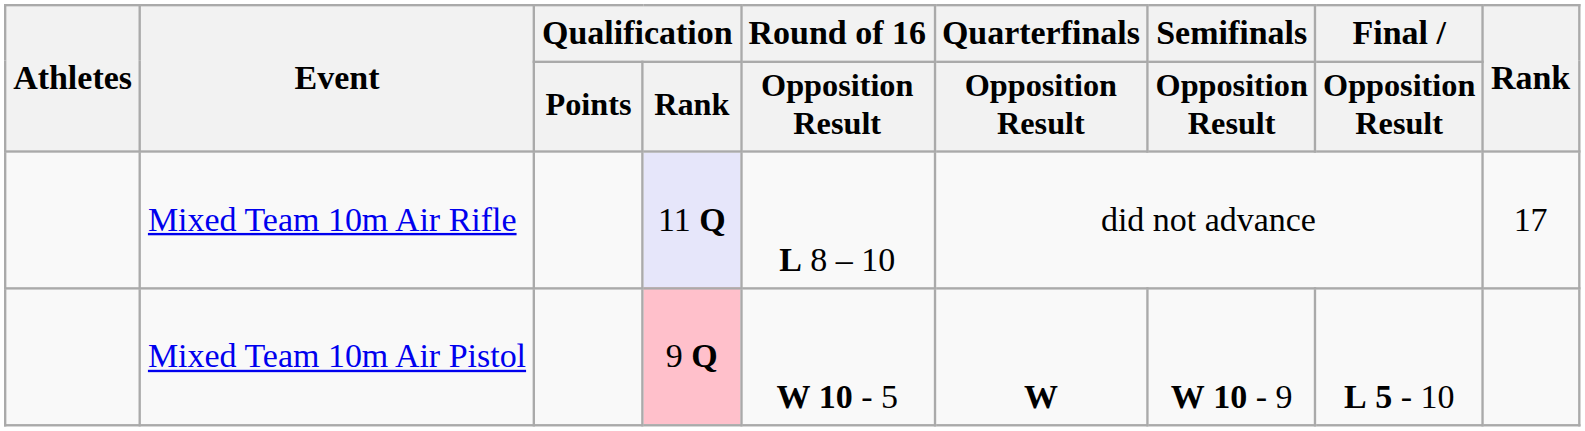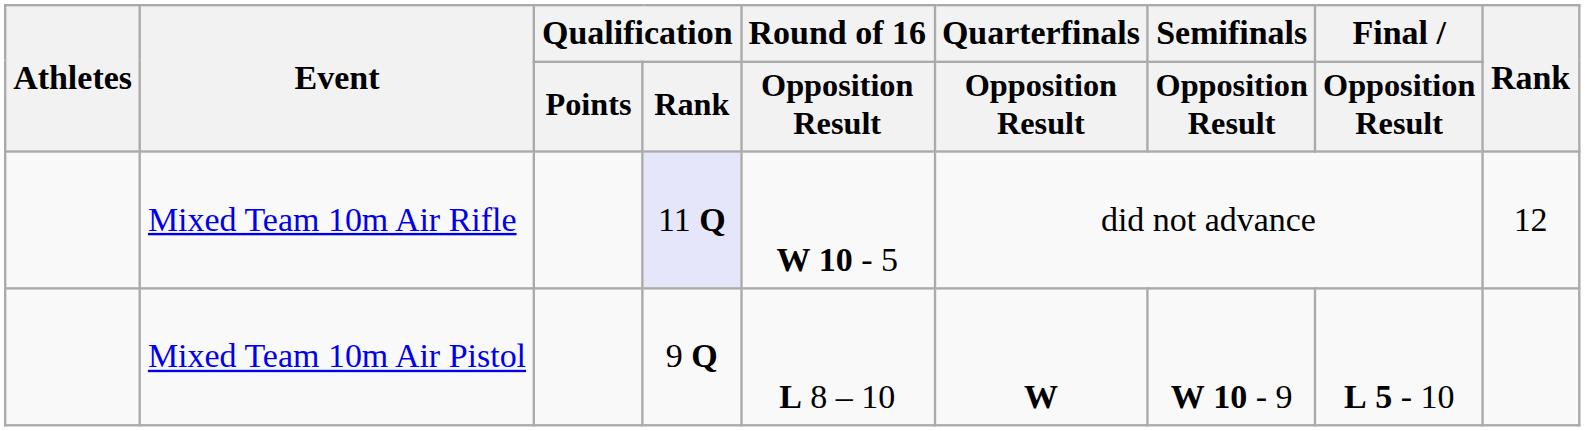Mixed Team 10m Air Rifle | Round of 16 / Opposition Result: L 8 – 10 -> W 10 - 5
Mixed Team 10m Air Rifle | Rank: 17 -> 12
Mixed Team 10m Air Pistol | Qualification / Rank: pink background -> no background
Mixed Team 10m Air Pistol | Round of 16 / Opposition Result: W 10 - 5 -> L 8 – 10
